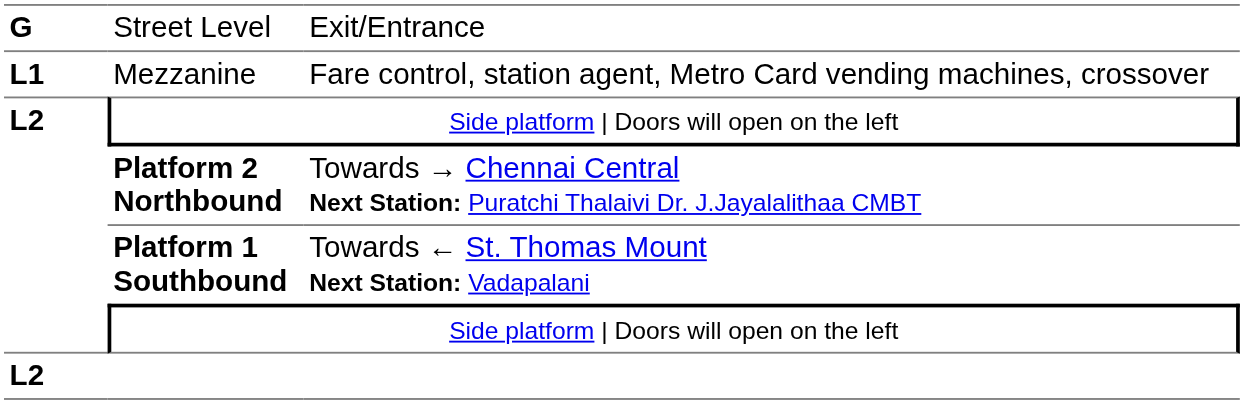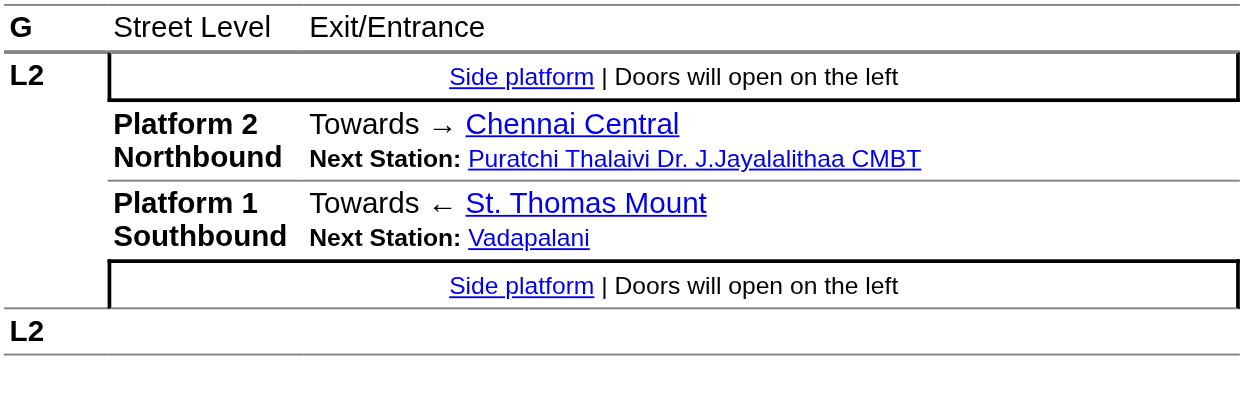- row: L1 | Mezzanine | Fare control, station agent, Metro Card vending machines, crossover
